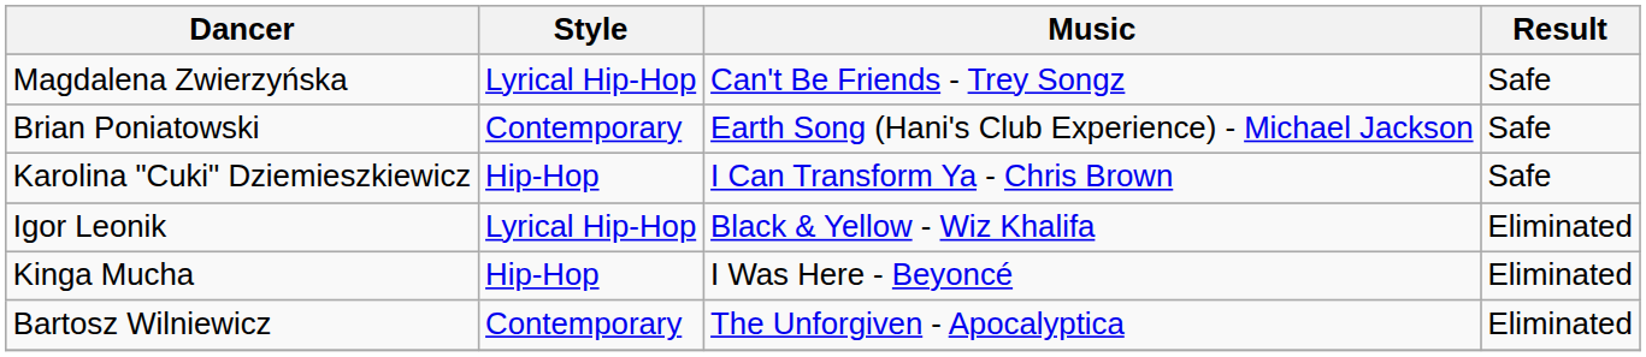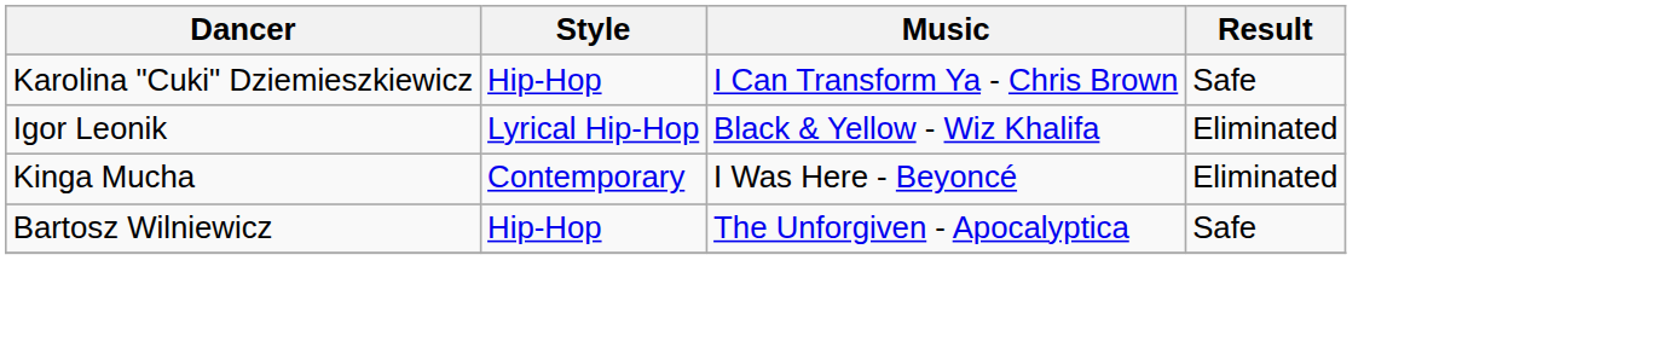- row: Magdalena Zwierzyńska | Lyrical Hip-Hop | Can't Be Friends - Trey Songz | Safe
- row: Brian Poniatowski | Contemporary | Earth Song (Hani's Club Experience) - Michael Jackson | Safe
Kinga Mucha | Style: Hip-Hop -> Contemporary
Bartosz Wilniewicz | Style: Contemporary -> Hip-Hop
Bartosz Wilniewicz | Result: Eliminated -> Safe
